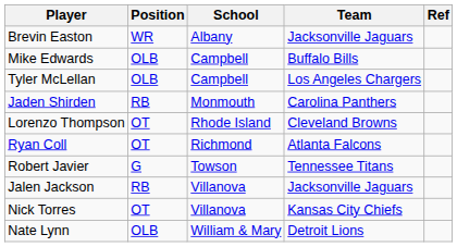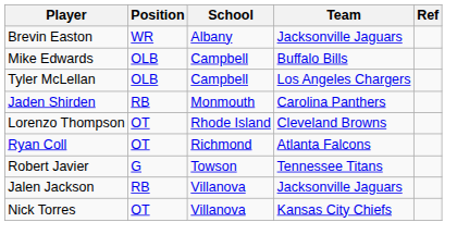- row: Nate Lynn | OLB | William & Mary | Detroit Lions
